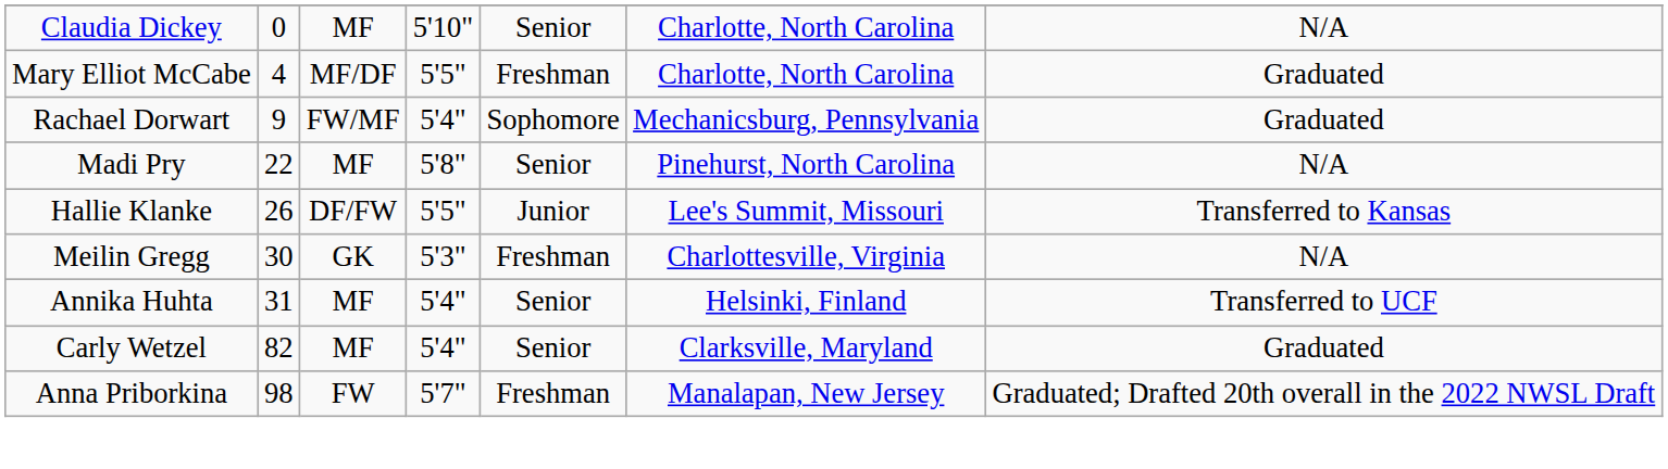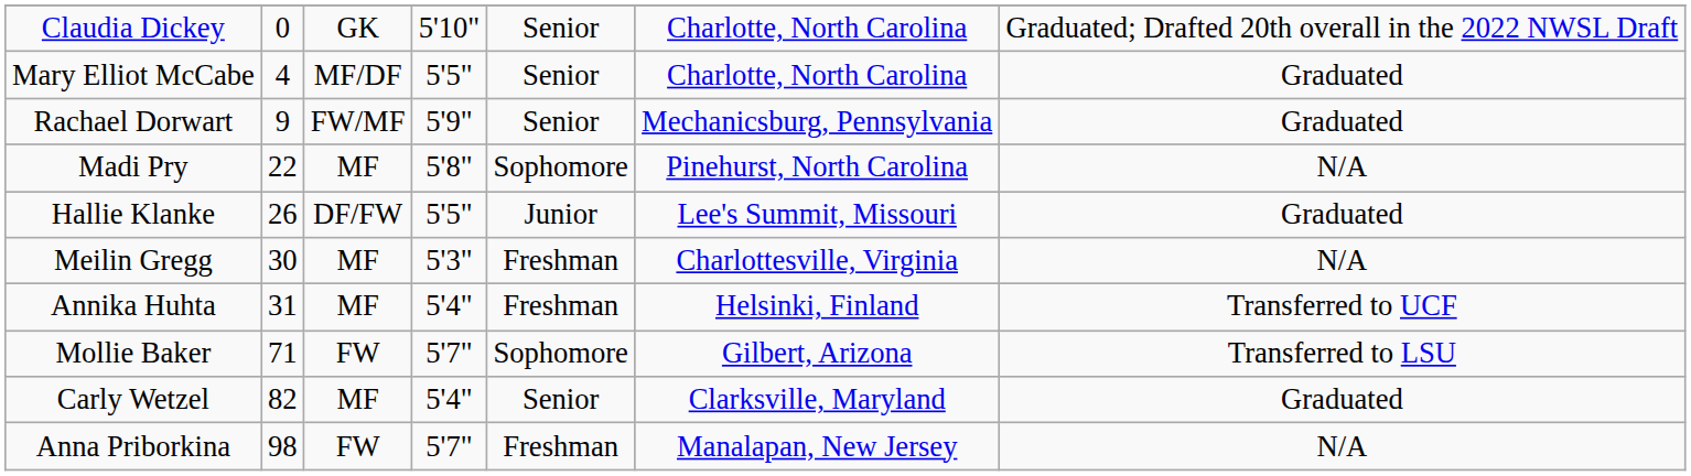Claudia Dickey | column 3: MF -> GK
Claudia Dickey | column 7: N/A -> Graduated; Drafted 20th overall in the 2022 NWSL Draft
Mary Elliot McCabe | column 5: Freshman -> Senior
Rachael Dorwart | column 4: 5'4" -> 5'9"
Rachael Dorwart | column 5: Sophomore -> Senior
Madi Pry | column 5: Senior -> Sophomore
Hallie Klanke | column 7: Transferred to Kansas -> Graduated
Meilin Gregg | column 3: GK -> MF
Annika Huhta | column 5: Senior -> Freshman
+ row: Mollie Baker | 71 | FW | 5'7" | Sophomore | Gilbert, Arizona | Transferred to LSU
Anna Priborkina | column 7: Graduated; Drafted 20th overall in the 2022 NWSL Draft -> N/A
